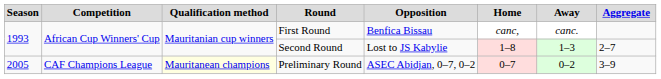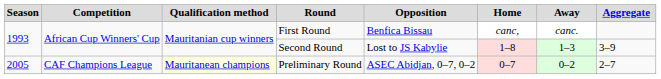Second Round | Aggregate: 2–7 -> 3–9
Preliminary Round | Aggregate: 3–9 -> 2–7
